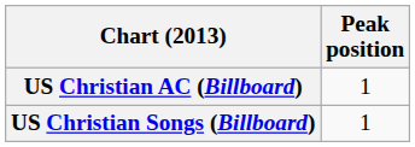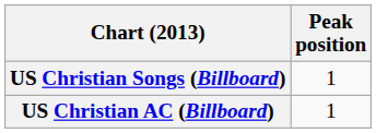rows swapped: US Christian Songs (Billboard) <-> US Christian AC (Billboard)
